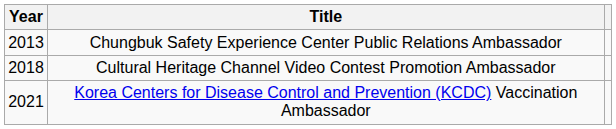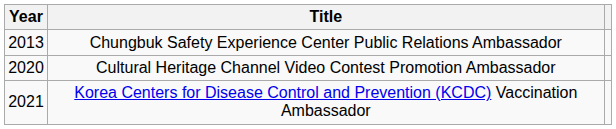Cultural Heritage Channel Video Contest Promotion Ambassador | Year: 2018 -> 2020
